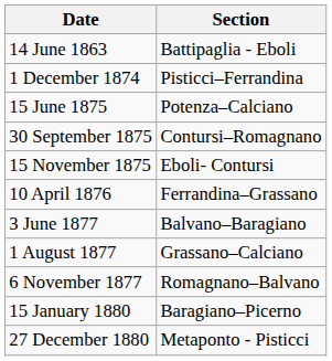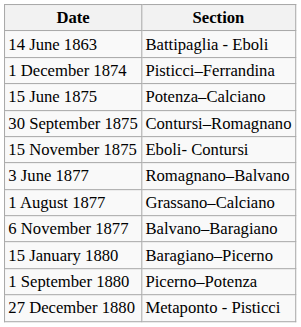- row: 10 April 1876 | Ferrandina–Grassano
3 June 1877 | Section: Balvano–Baragiano -> Romagnano–Balvano
6 November 1877 | Section: Romagnano–Balvano -> Balvano–Baragiano
+ row: 1 September 1880 | Picerno–Potenza
